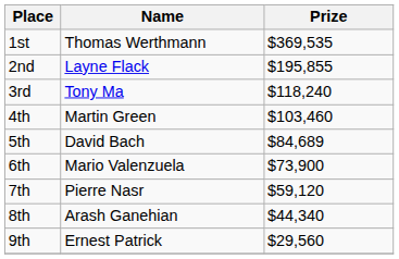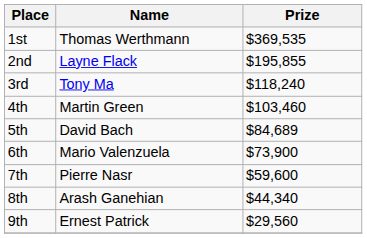7th | Prize: $59,120 -> $59,600
